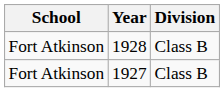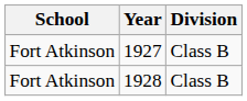rows swapped: 1927 <-> 1928
